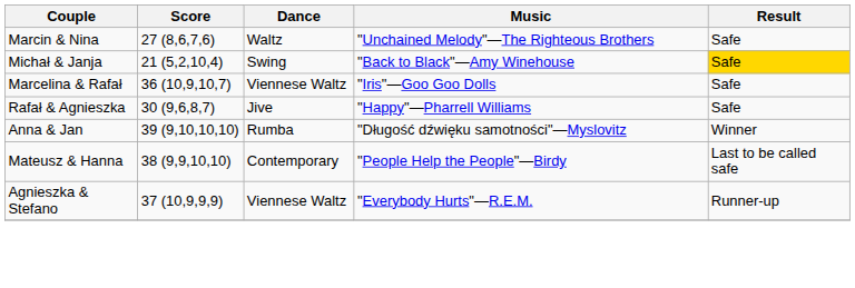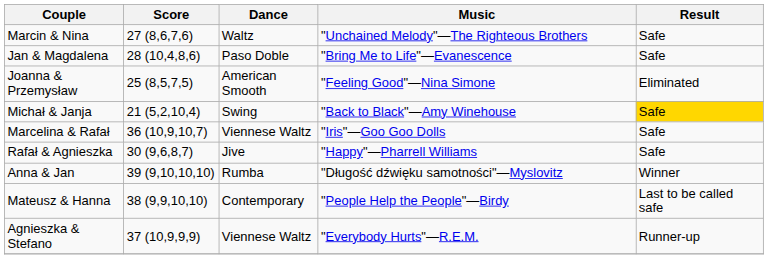+ row: Jan & Magdalena | 28 (10,4,8,6) | Paso Doble | "Bring Me to Life"—Evanescence | Safe
+ row: Joanna & Przemysław | 25 (8,5,7,5) | American Smooth | "Feeling Good"—Nina Simone | Eliminated
